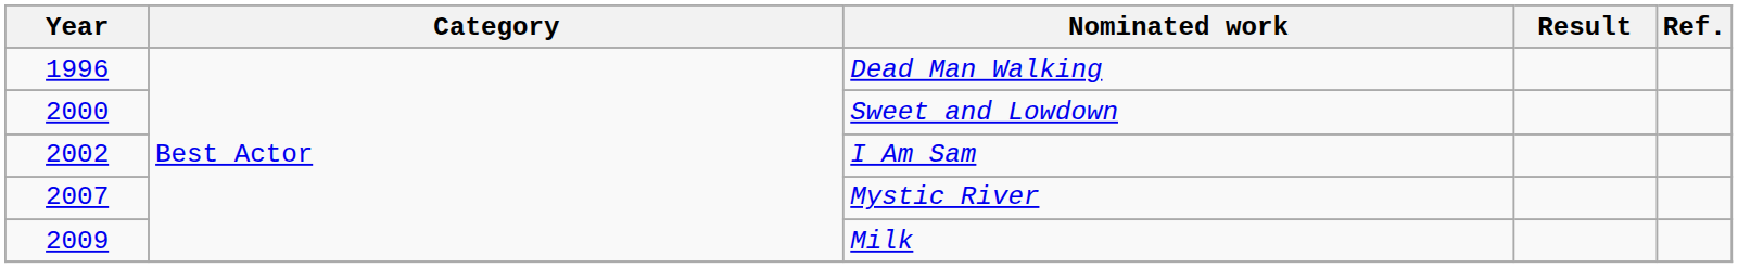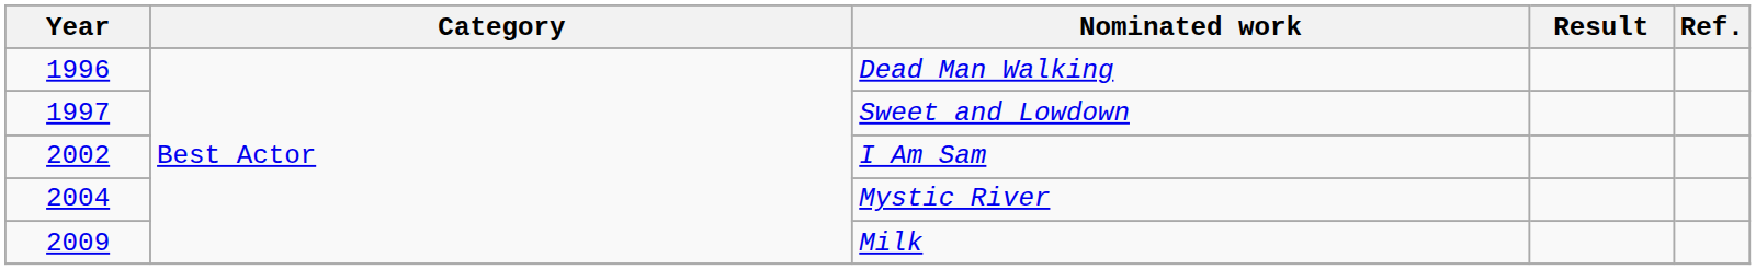Sweet and Lowdown | Year: 2000 -> 1997
Mystic River | Year: 2007 -> 2004
